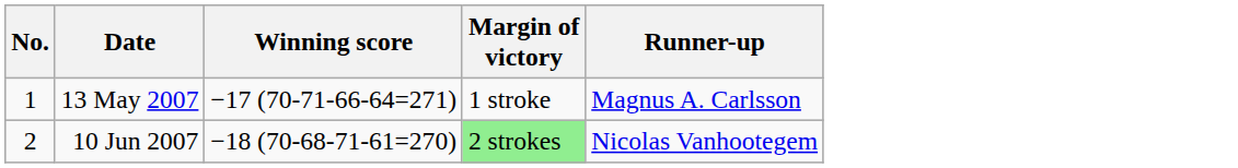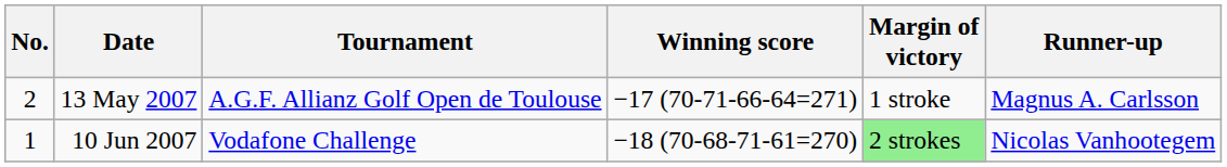+ column: Tournament | A.G.F. Allianz Golf Open de Toulouse | Vodafone Challenge
13 May 2007 | No.: 1 -> 2
10 Jun 2007 | No.: 2 -> 1
